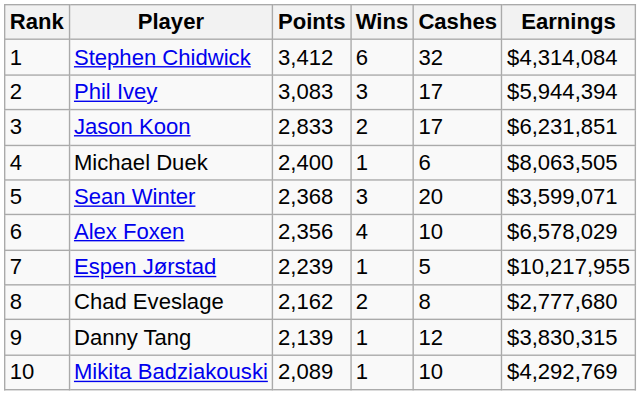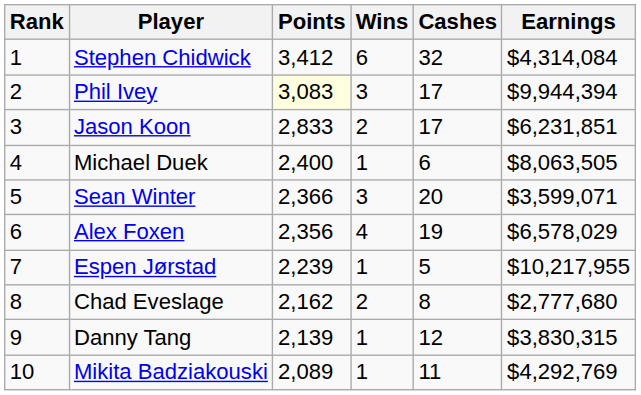Phil Ivey | Points: no background -> lightyellow background
Phil Ivey | Earnings: $5,944,394 -> $9,944,394
Sean Winter | Points: 2,368 -> 2,366
Alex Foxen | Cashes: 10 -> 19
Mikita Badziakouski | Cashes: 10 -> 11
